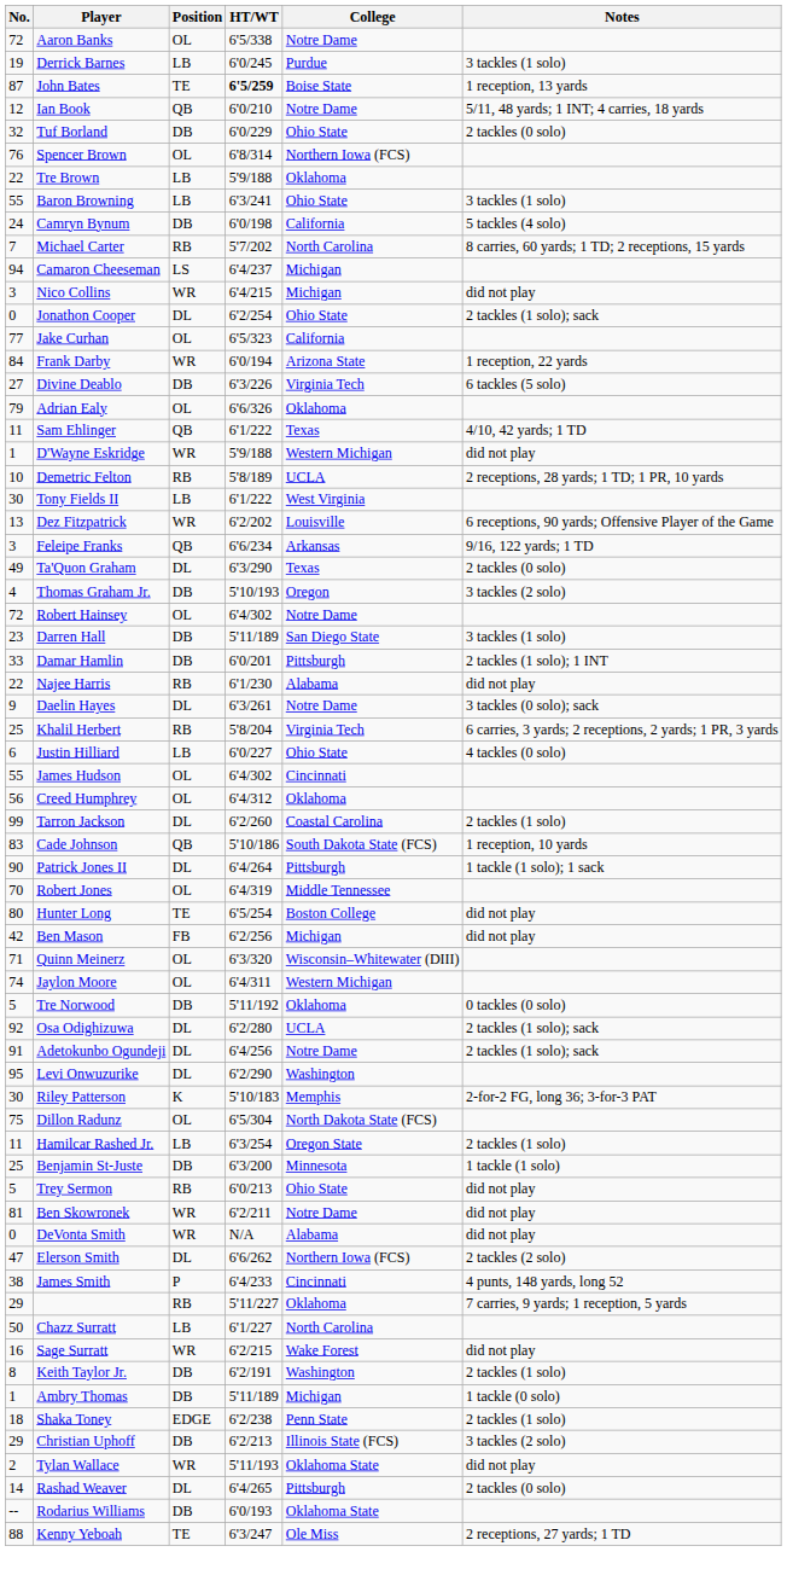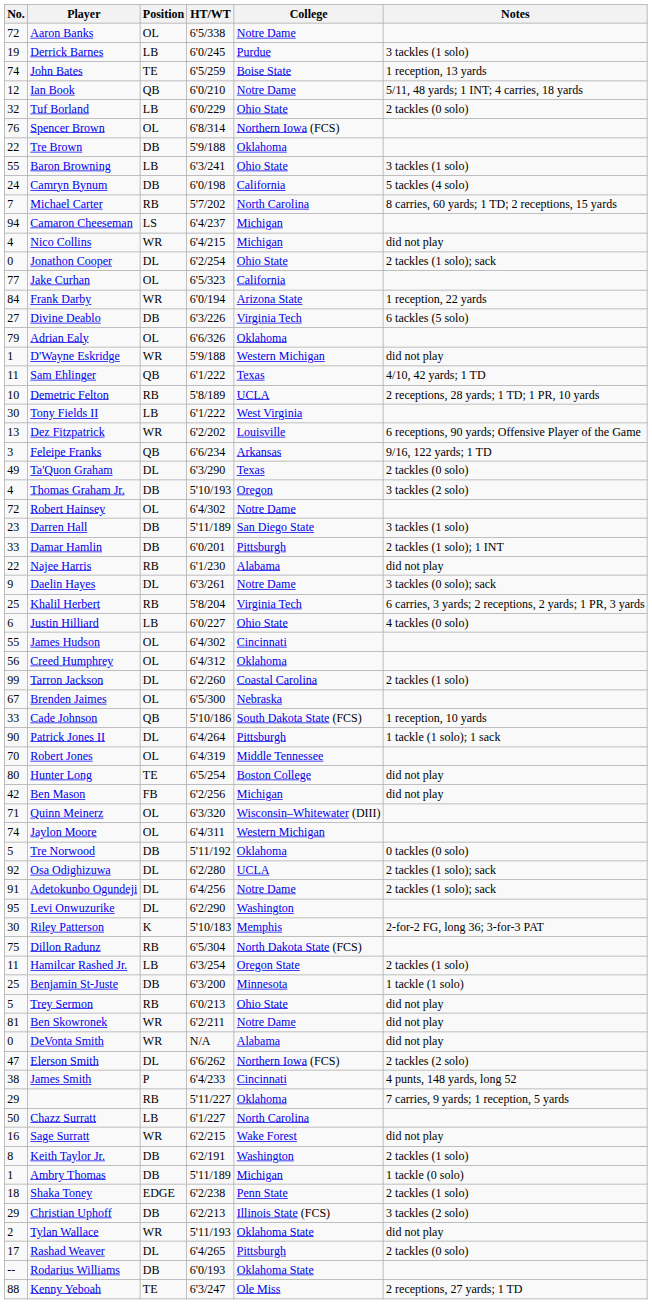John Bates | No.: 87 -> 74
John Bates | HT/WT: bold -> normal
Tuf Borland | Position: DB -> LB
Tre Brown | Position: LB -> DB
Nico Collins | No.: 3 -> 4
rows swapped: Sam Ehlinger <-> D'Wayne Eskridge
+ row: 67 | Brenden Jaimes | OL | 6'5/300 | Nebraska
Cade Johnson | No.: 83 -> 33
Dillon Radunz | Position: OL -> RB
Rashad Weaver | No.: 14 -> 17
